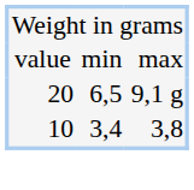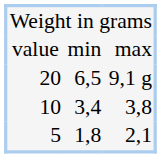+ row: 5 | 1,8 | 2,1
